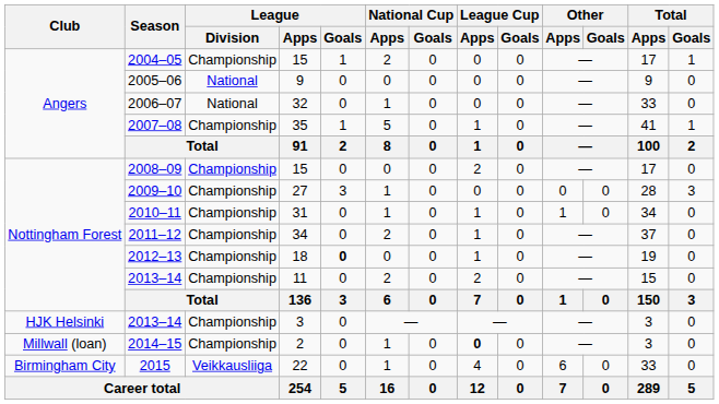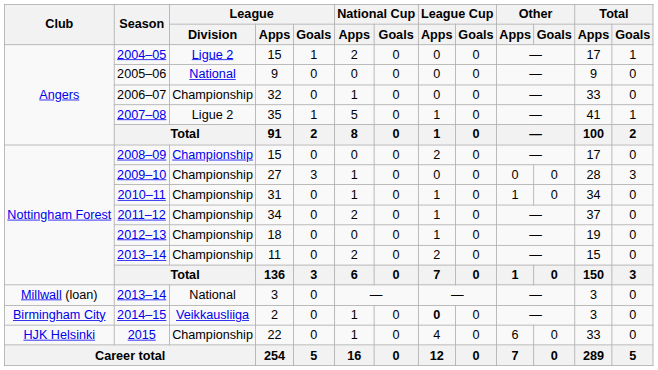2004–05 | League / Division: Championship -> Ligue 2
2006–07 | League / Division: National -> Championship
2007–08 | League / Division: Championship -> Ligue 2
2012–13 | League / Goals: bold -> normal
2013–14 / 3 | Club: HJK Helsinki -> Millwall (loan)
2013–14 / 3 | League / Division: Championship -> National
2014–15 | Club: Millwall (loan) -> Birmingham City
2014–15 | League / Division: Championship -> Veikkausliiga
2015 | Club: Birmingham City -> HJK Helsinki
2015 | League / Division: Veikkausliiga -> Championship
